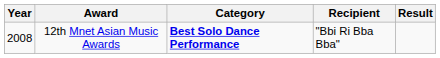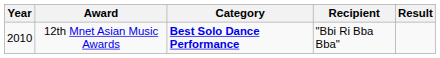12th Mnet Asian Music Awards | Year: 2008 -> 2010
